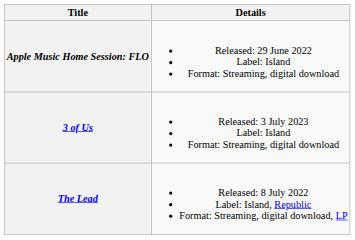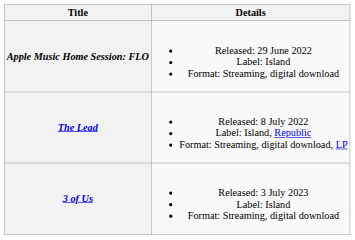rows swapped: The Lead <-> 3 of Us
